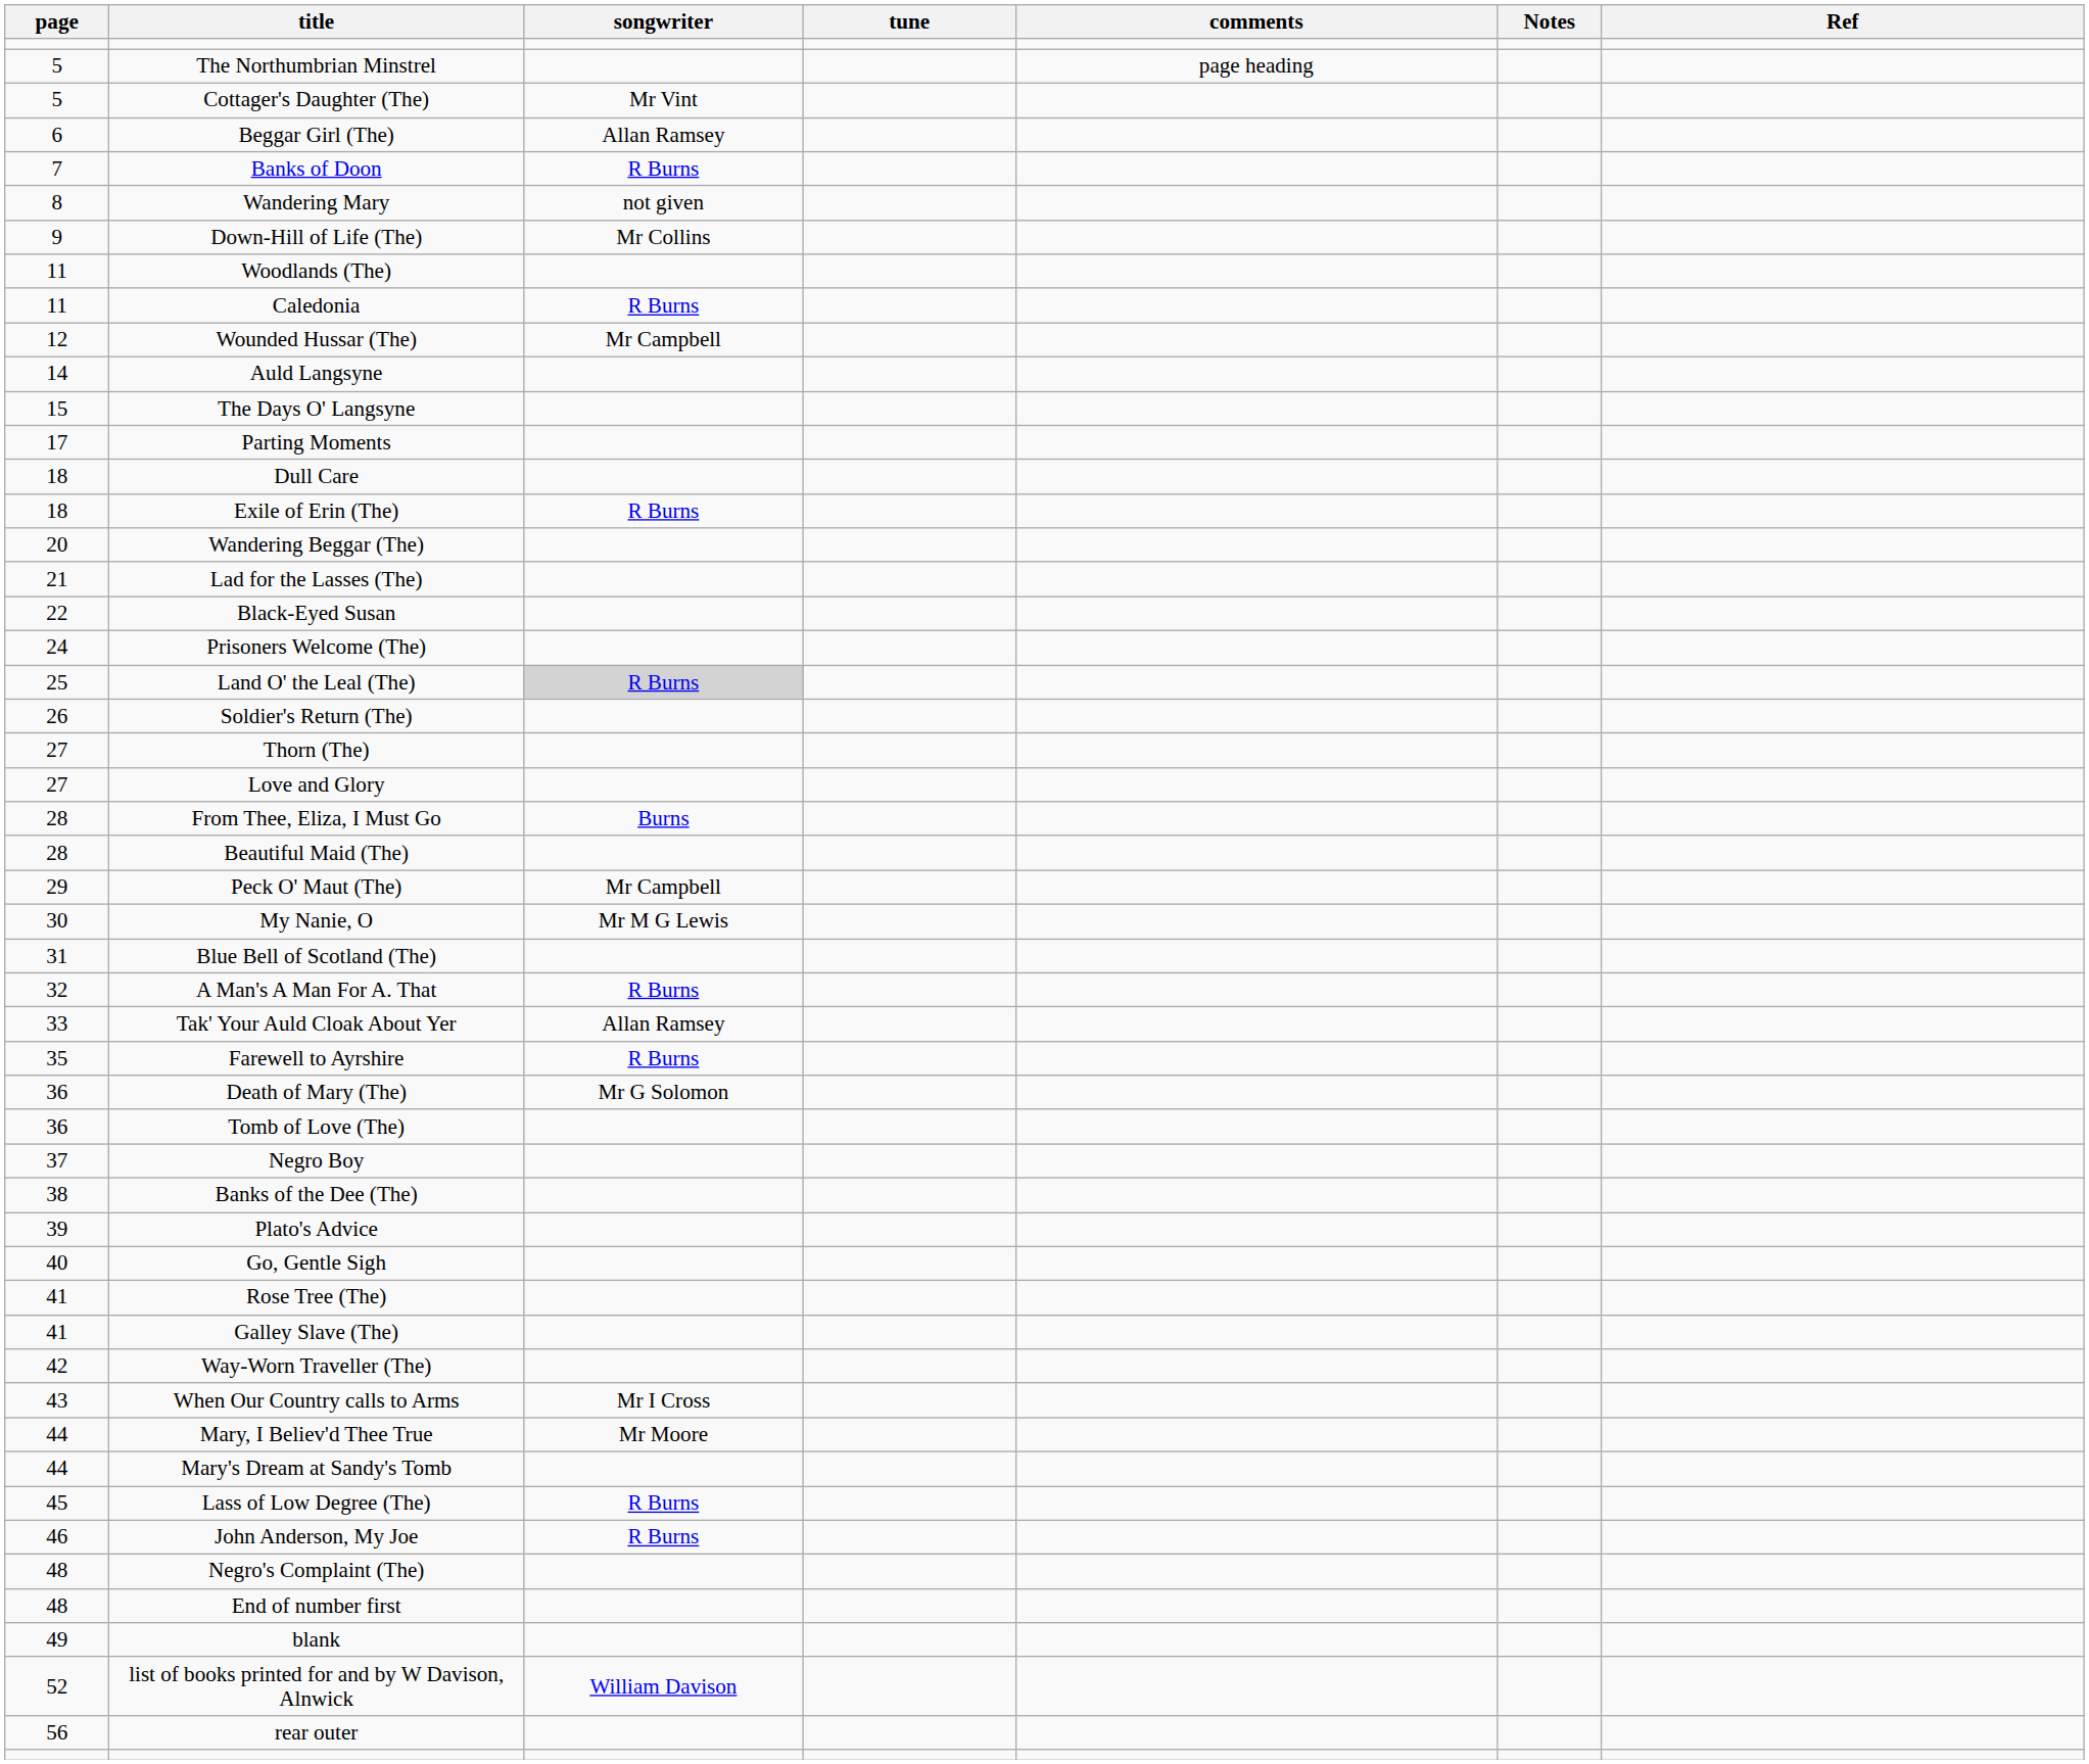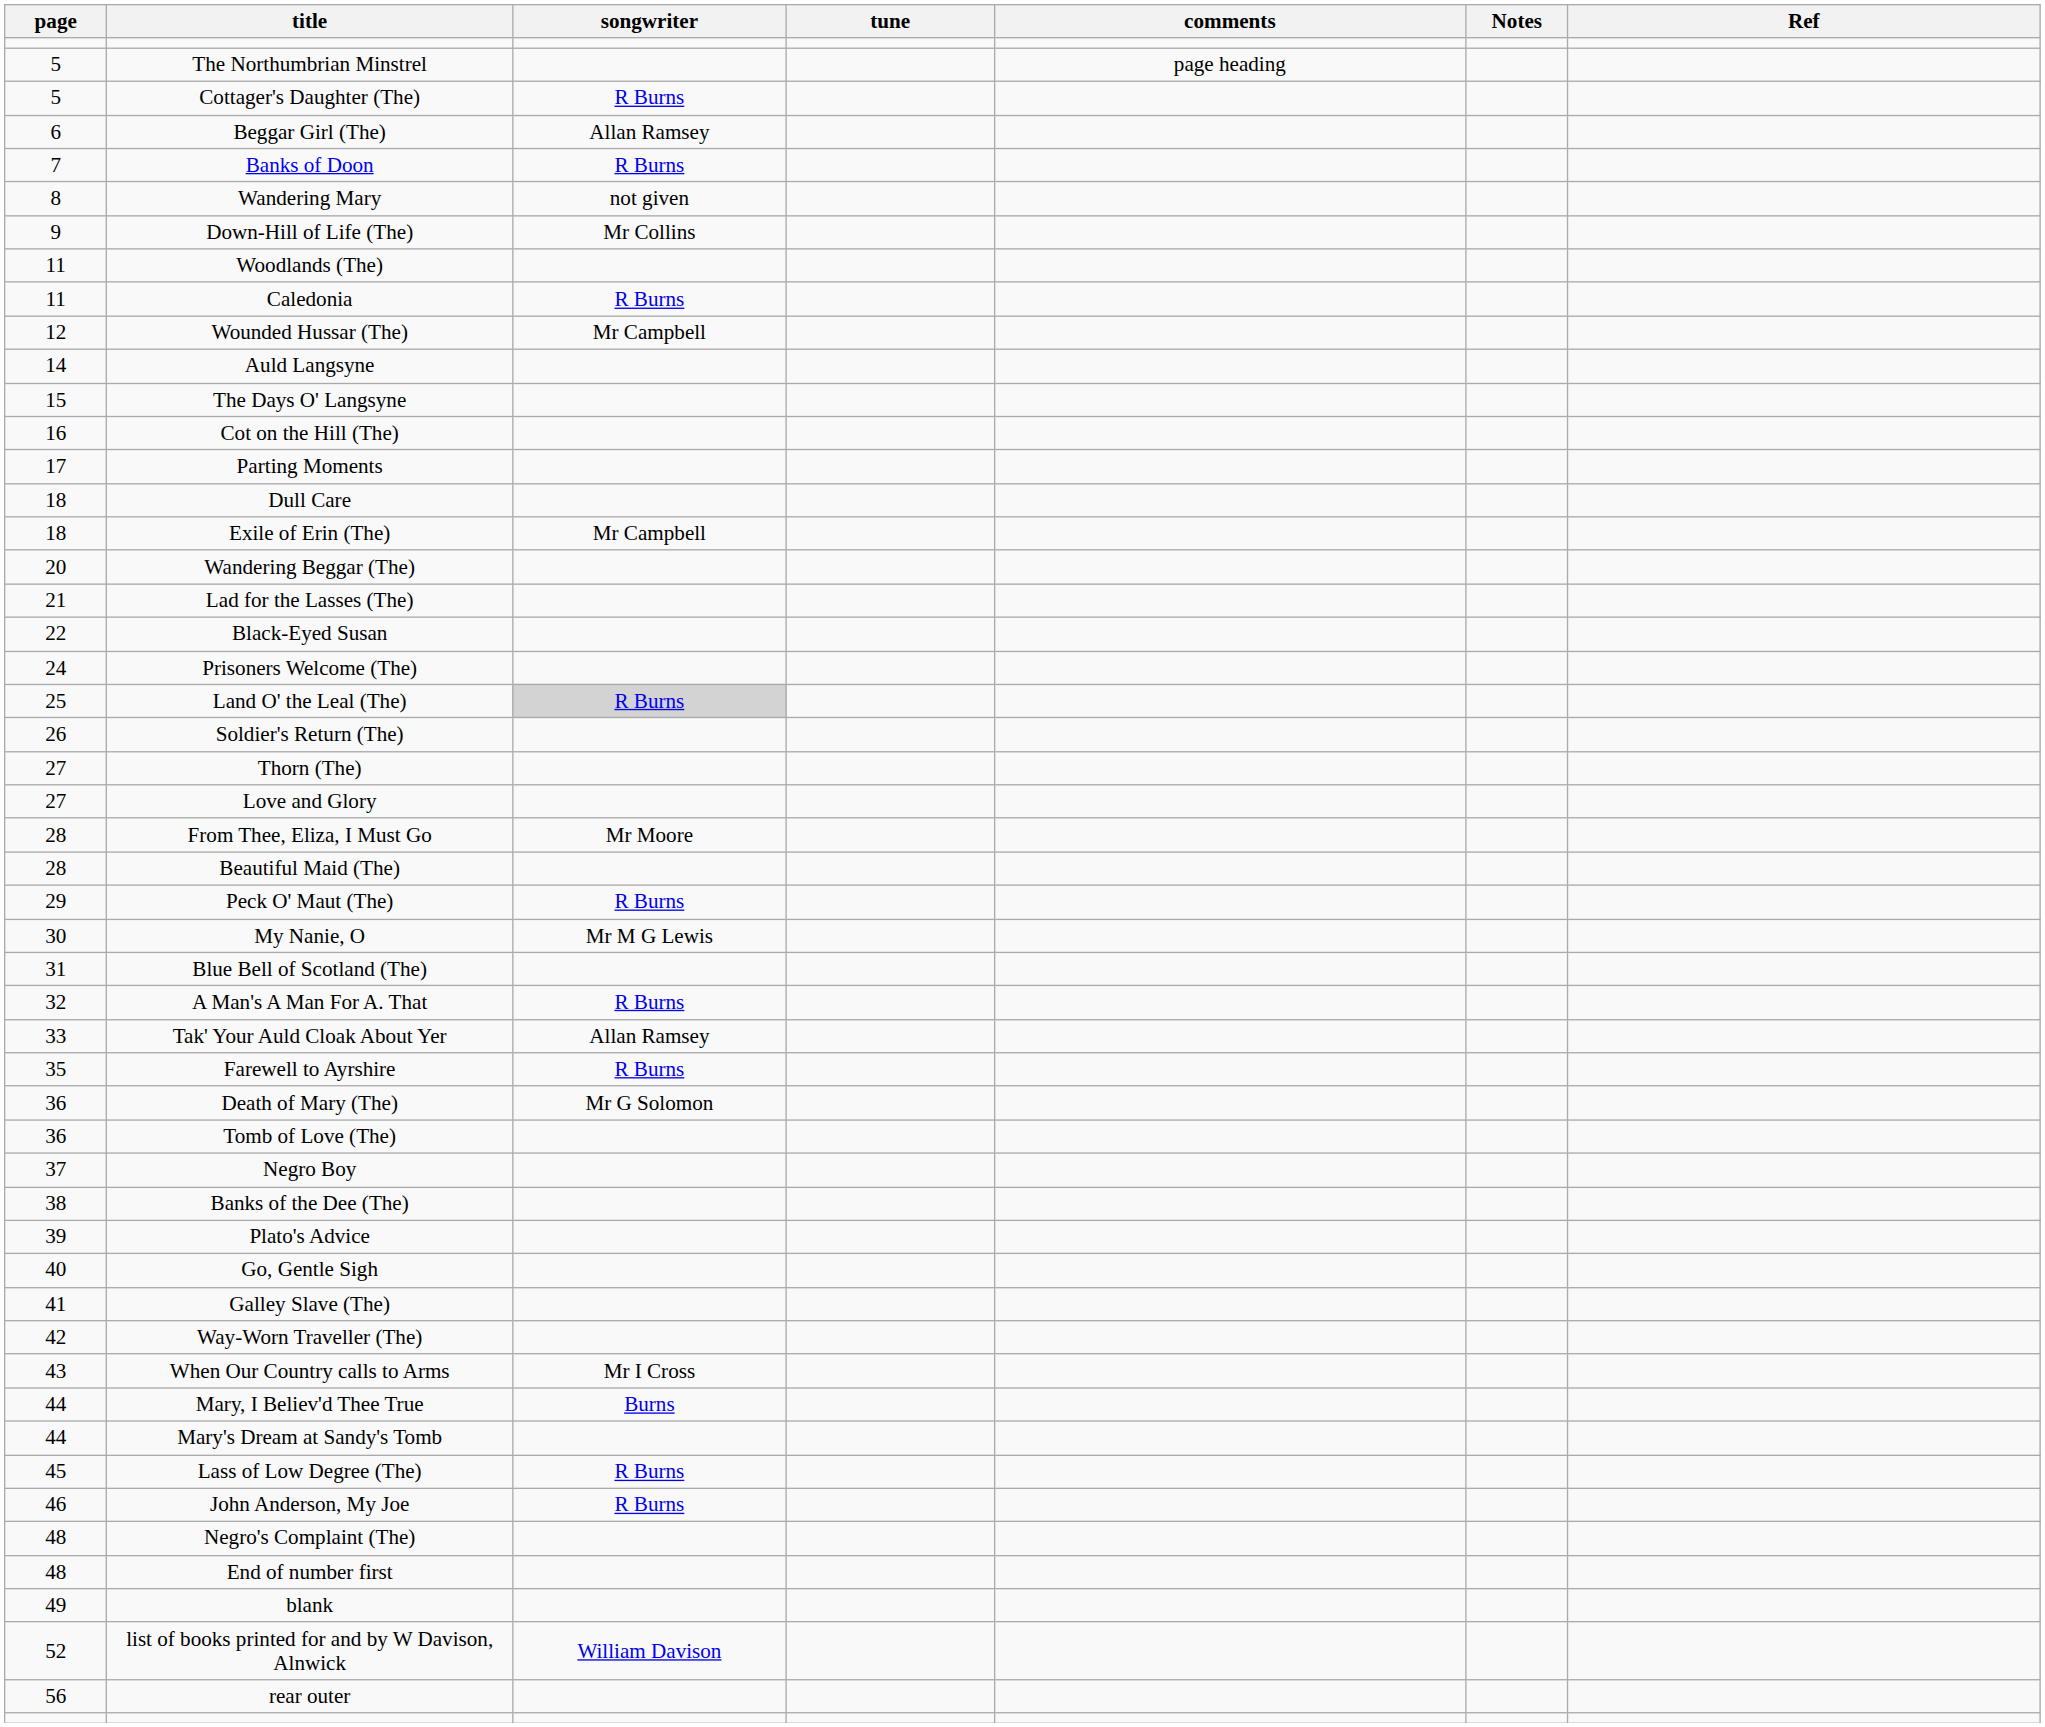Cottager's Daughter (The) | songwriter: Mr Vint -> R Burns
+ row: 16 | Cot on the Hill (The)
Exile of Erin (The) | songwriter: R Burns -> Mr Campbell
From Thee, Eliza, I Must Go | songwriter: Burns -> Mr Moore
Peck O' Maut (The) | songwriter: Mr Campbell -> R Burns
- row: 41 | Rose Tree (The)
Mary, I Believ'd Thee True | songwriter: Mr Moore -> Burns
